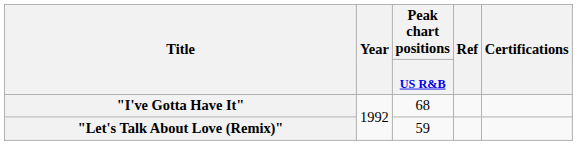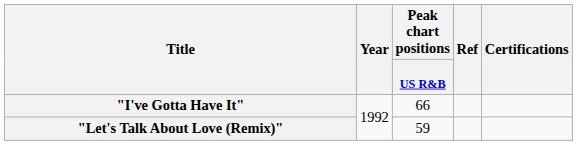"I've Gotta Have It" | Peak chart positions / US R&B: 68 -> 66
